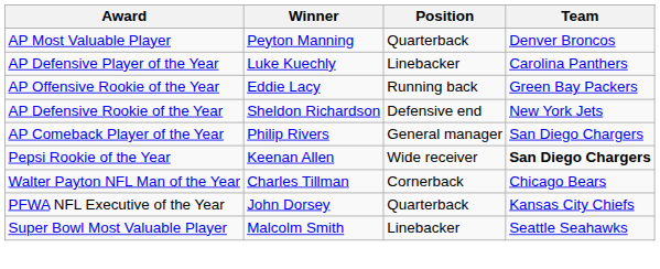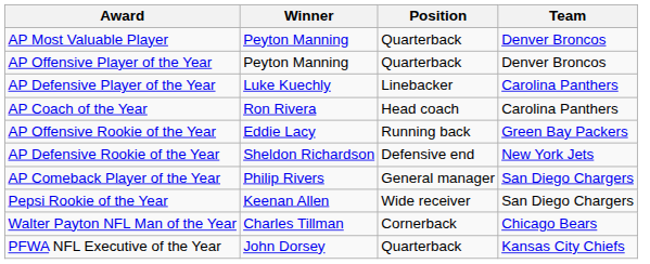+ row: AP Offensive Player of the Year | Peyton Manning | Quarterback | Denver Broncos
+ row: AP Coach of the Year | Ron Rivera | Head coach | Carolina Panthers
Pepsi Rookie of the Year | Team: bold -> normal
- row: Super Bowl Most Valuable Player | Malcolm Smith | Linebacker | Seattle Seahawks
